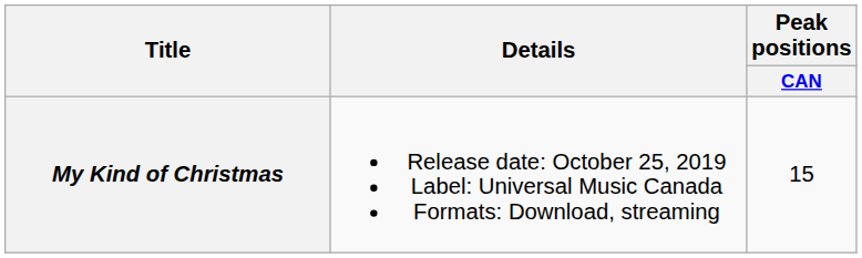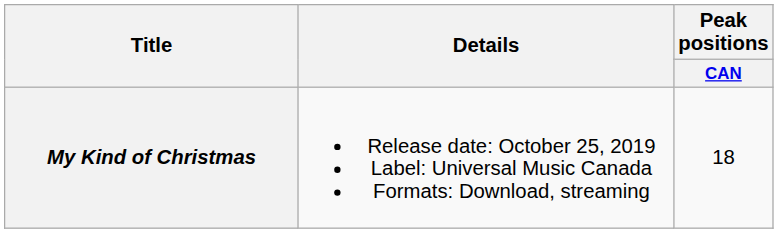My Kind of Christmas | Peak positions / CAN: 15 -> 18
